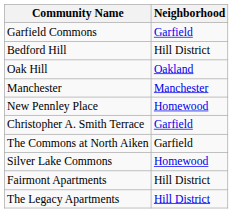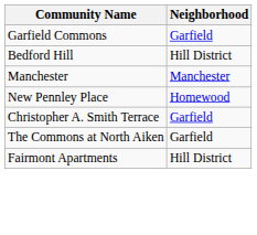- row: Oak Hill | Oakland
- row: Silver Lake Commons | Homewood
- row: The Legacy Apartments | Hill District
